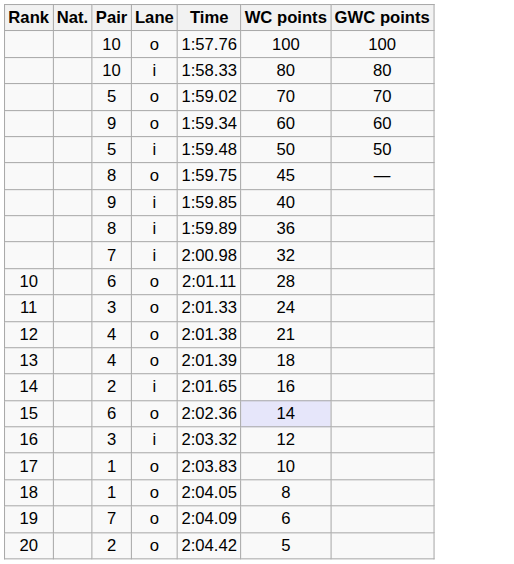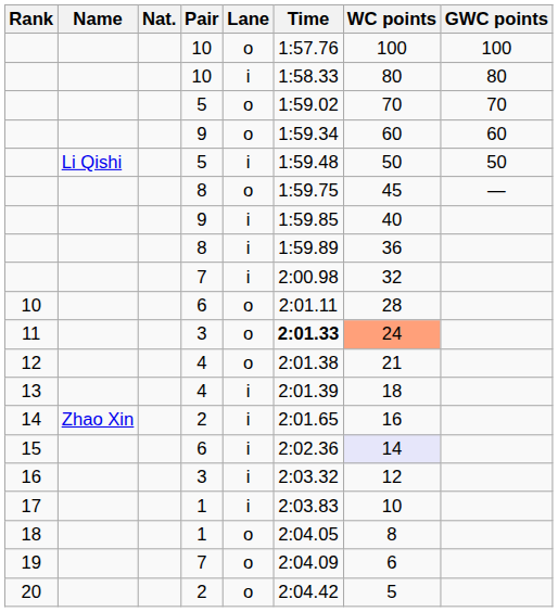+ column: Name | Li Qishi | Zhao Xin
11 | Time: normal -> bold
11 | WC points: no background -> lightsalmon background
13 | Lane: o -> i
15 | Lane: o -> i
17 | Lane: o -> i
